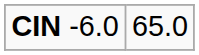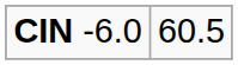CIN -6.0 | column 2: 65.0 -> 60.5
